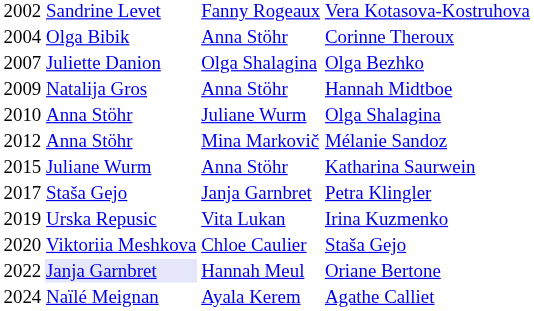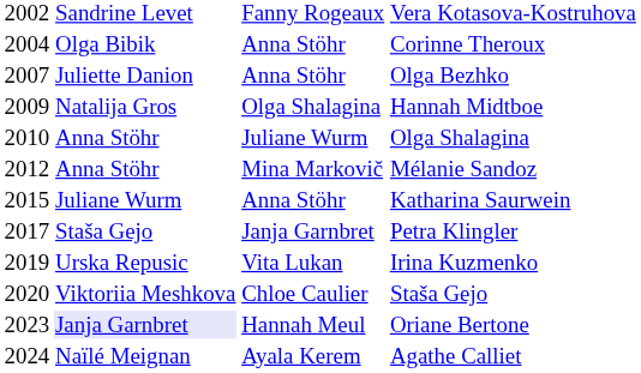Olga Bezhko | column 3: Olga Shalagina -> Anna Stöhr
Hannah Midtboe | column 3: Anna Stöhr -> Olga Shalagina
Oriane Bertone | column 1: 2022 -> 2023
